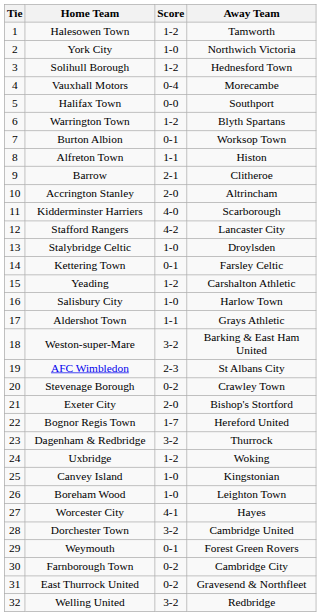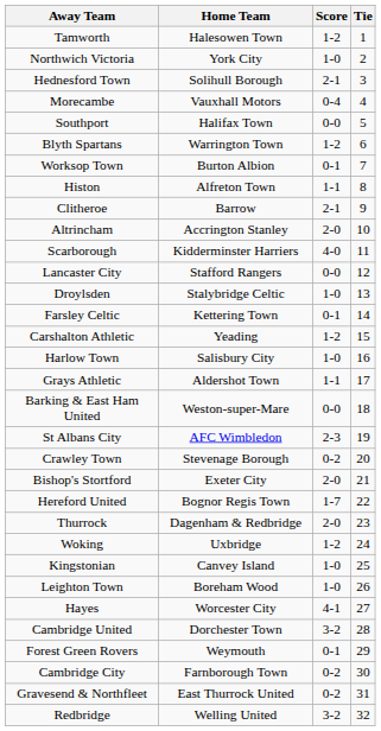columns swapped: Tie <-> Away Team
Solihull Borough | Score: 1-2 -> 2-1
Stafford Rangers | Score: 4-2 -> 0-0
Weston-super-Mare | Score: 3-2 -> 0-0
Dagenham & Redbridge | Score: 3-2 -> 2-0
